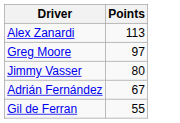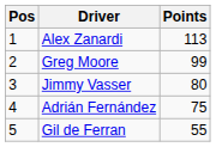+ column: Pos | 1 | 2 | 3 | 4 | 5
Greg Moore | Points: 97 -> 99
Adrián Fernández | Points: 67 -> 75
